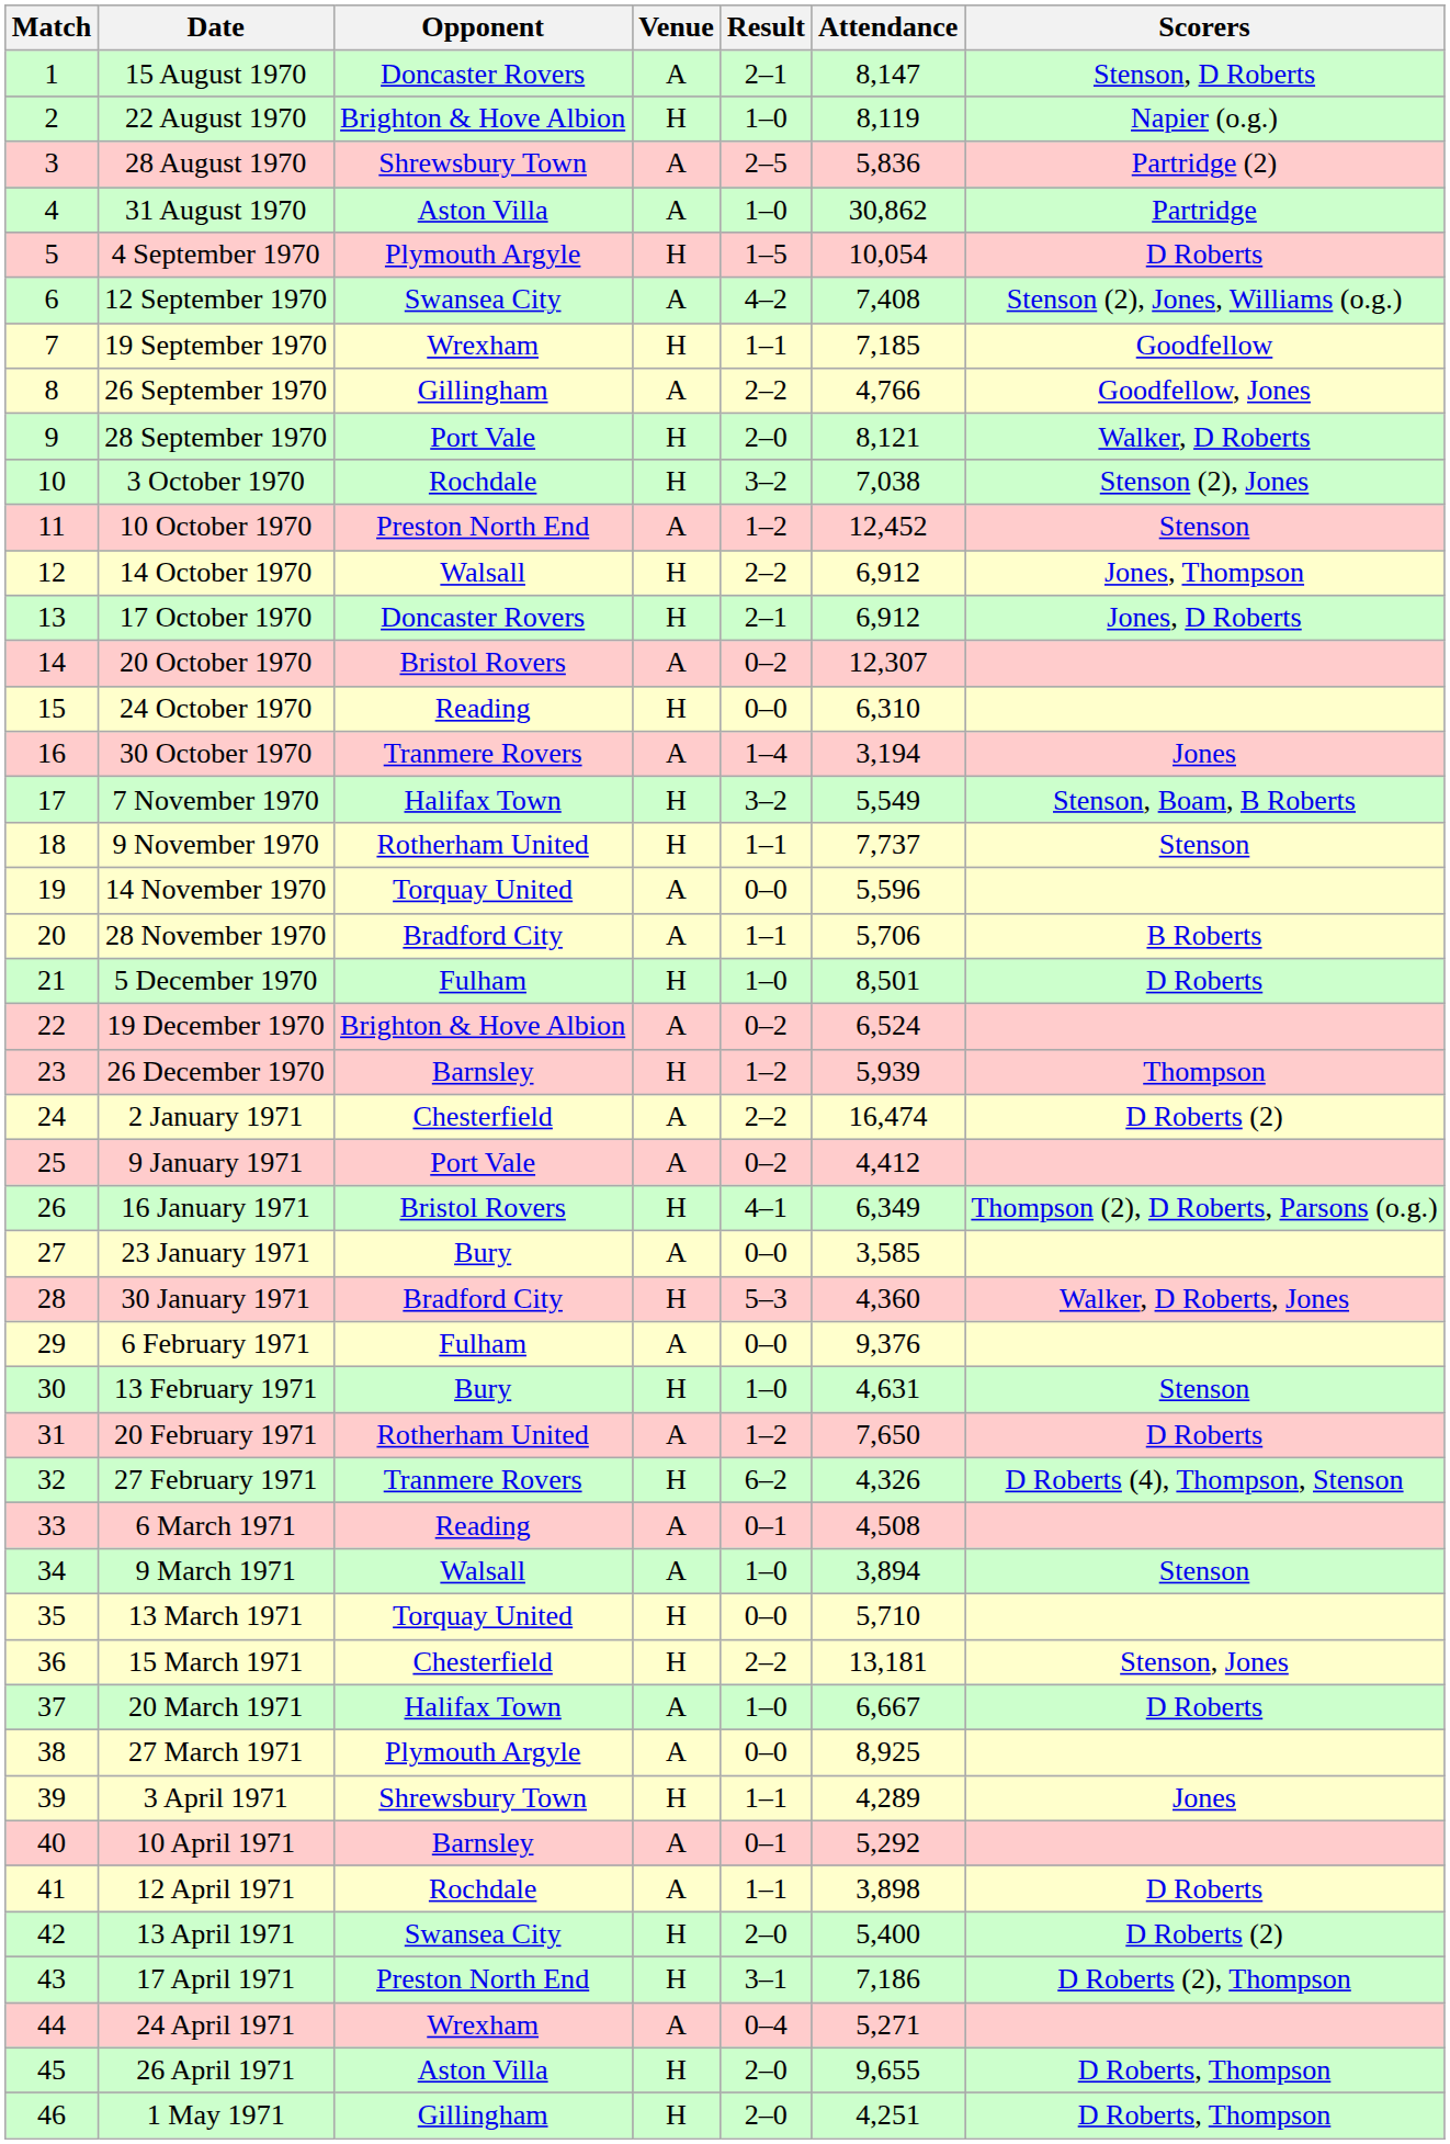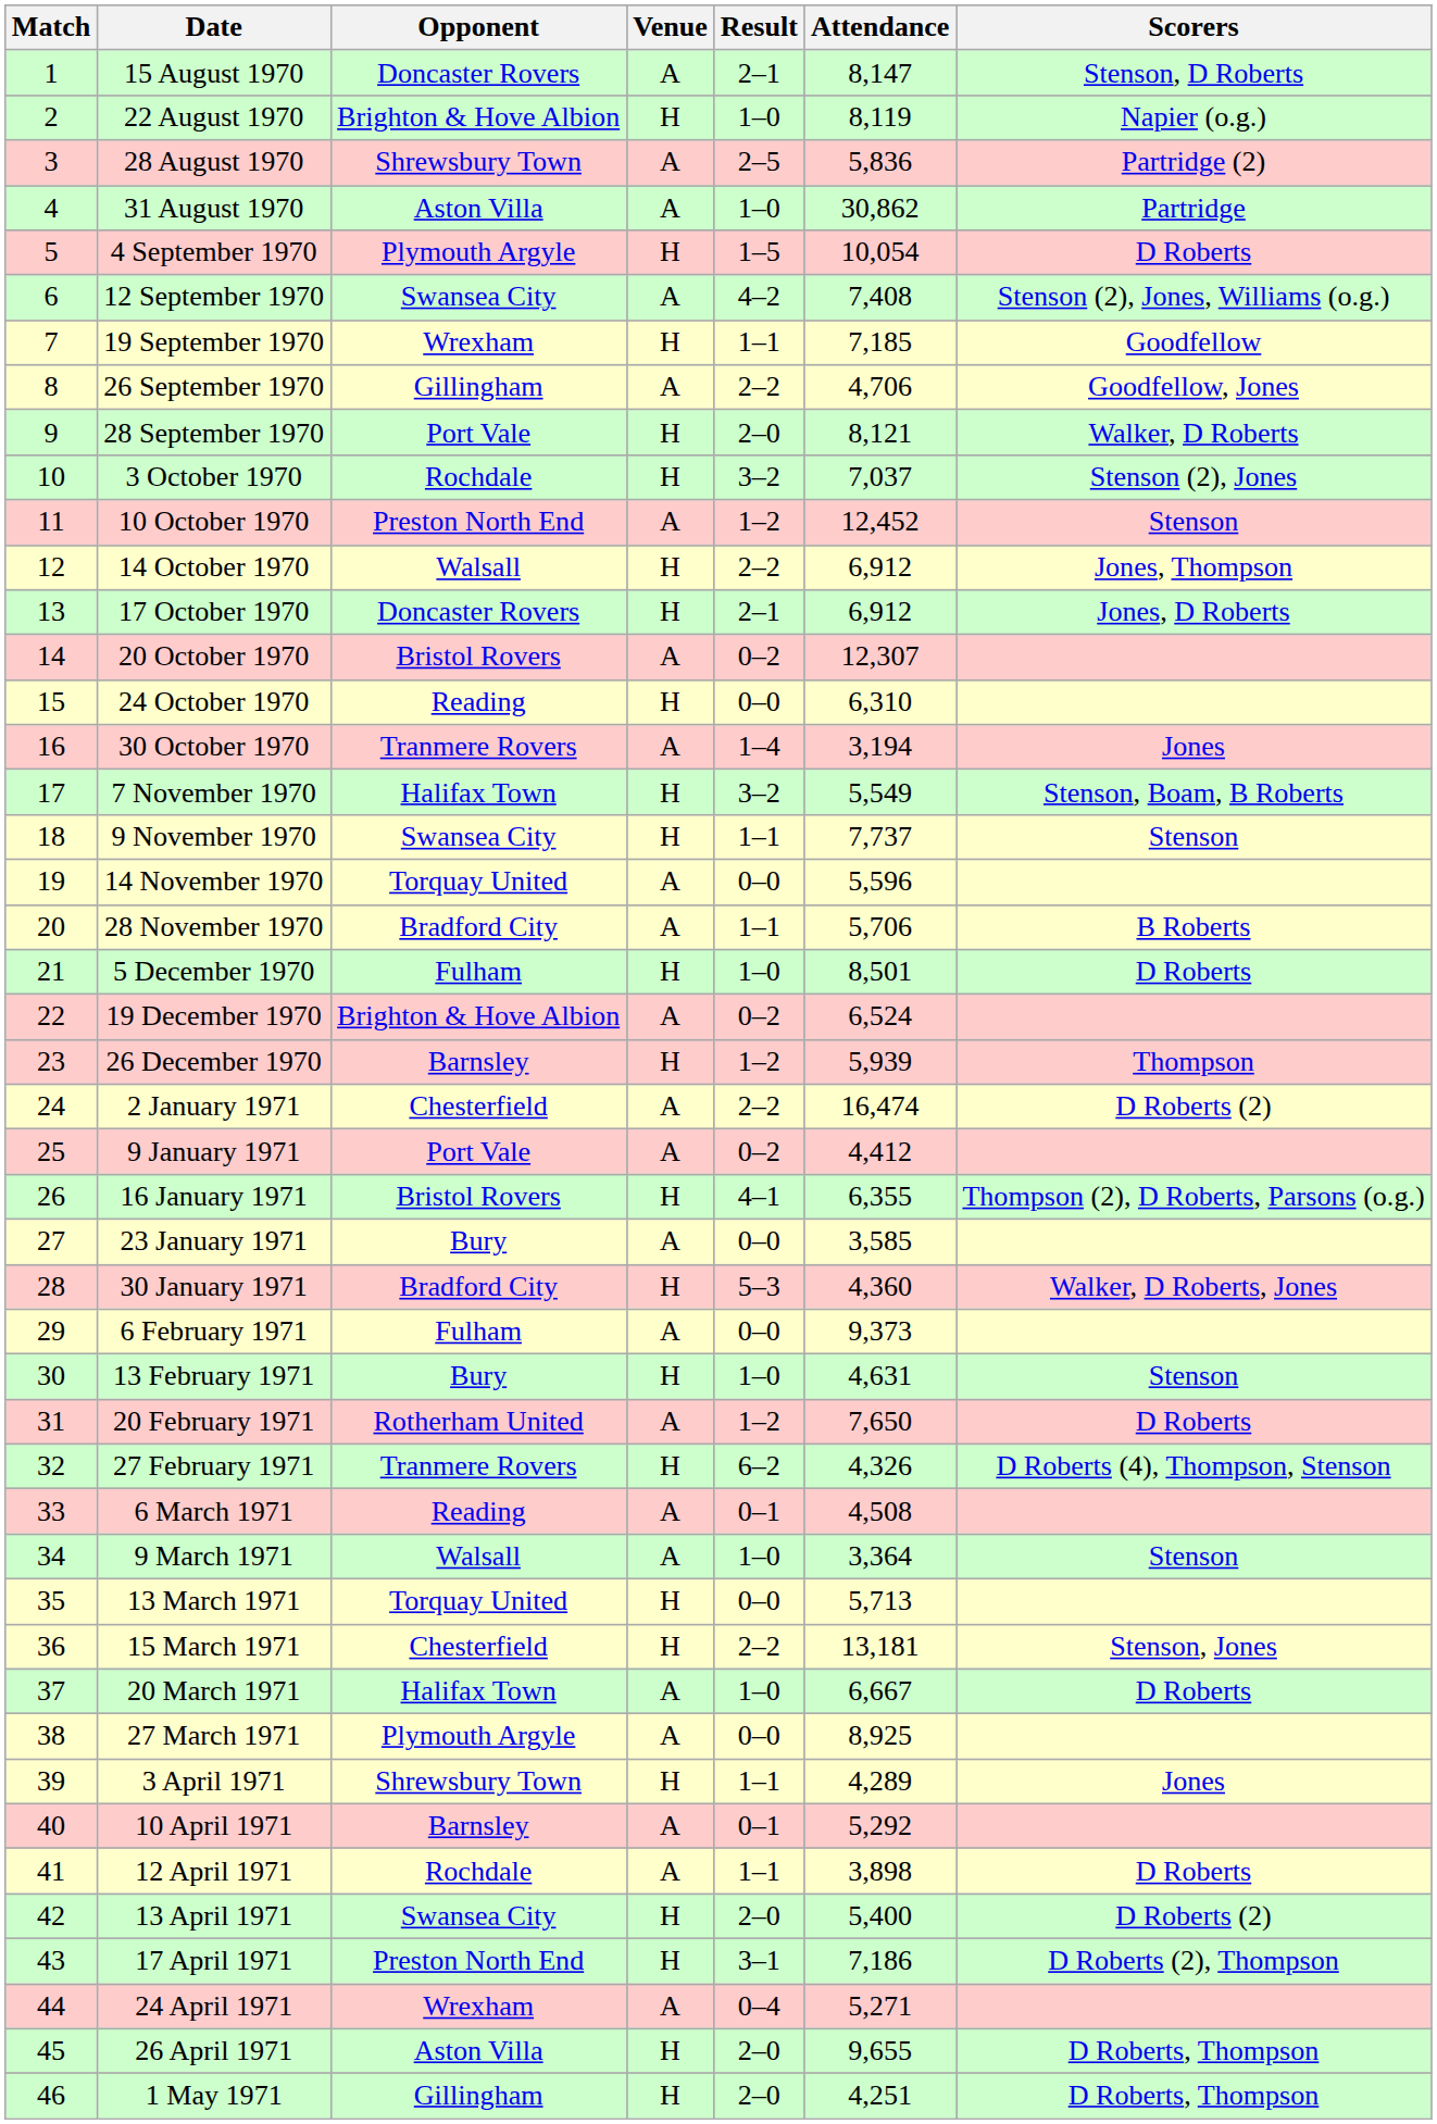26 September 1970 | Attendance: 4,766 -> 4,706
3 October 1970 | Attendance: 7,038 -> 7,037
9 November 1970 | Opponent: Rotherham United -> Swansea City
16 January 1971 | Attendance: 6,349 -> 6,355
6 February 1971 | Attendance: 9,376 -> 9,373
9 March 1971 | Attendance: 3,894 -> 3,364
13 March 1971 | Attendance: 5,710 -> 5,713
